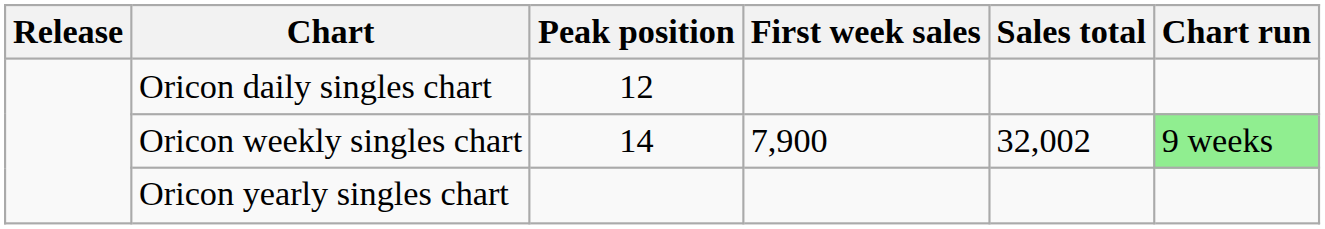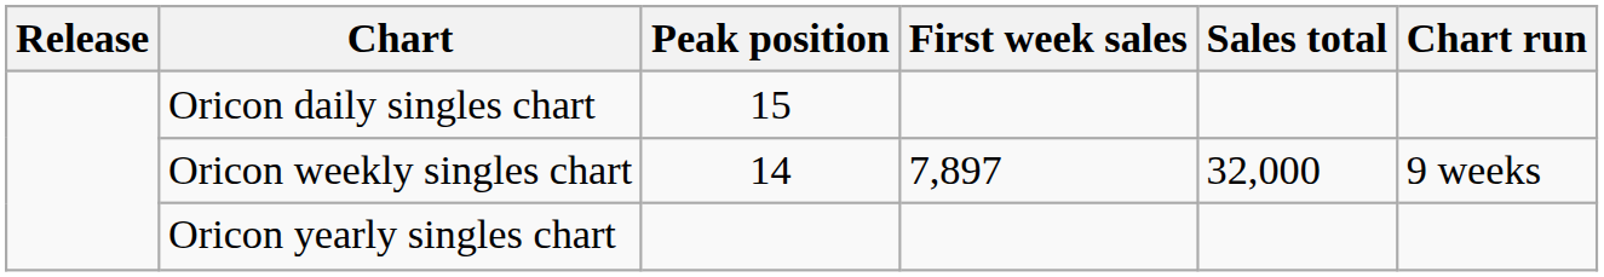Oricon daily singles chart | Peak position: 12 -> 15
Oricon weekly singles chart | First week sales: 7,900 -> 7,897
Oricon weekly singles chart | Sales total: 32,002 -> 32,000
Oricon weekly singles chart | Chart run: lightgreen background -> no background
